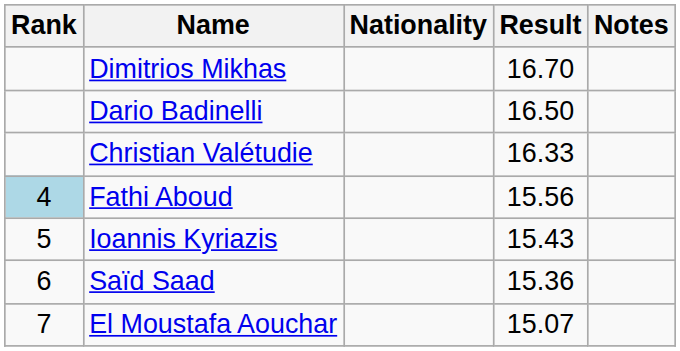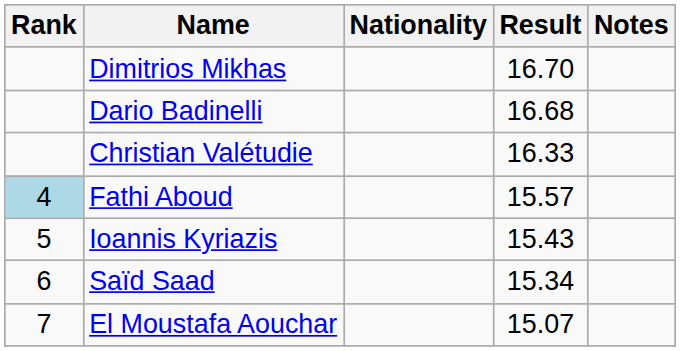Dario Badinelli | Result: 16.50 -> 16.68
Fathi Aboud | Result: 15.56 -> 15.57
Saïd Saad | Result: 15.36 -> 15.34
